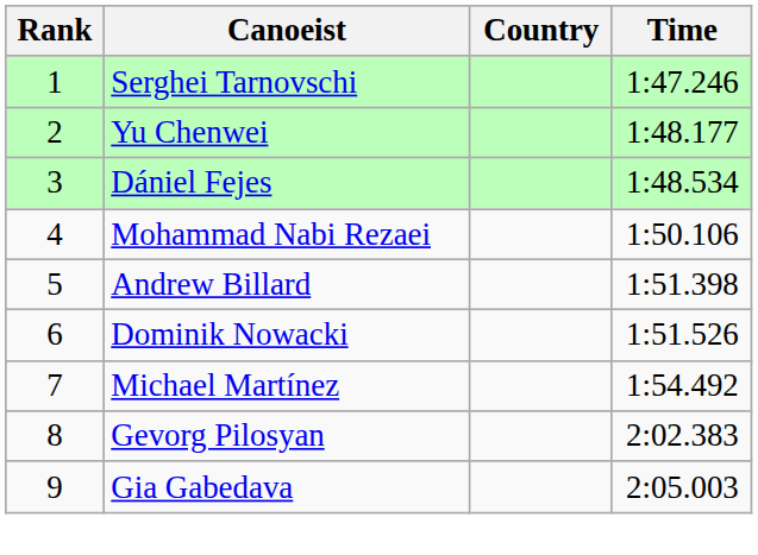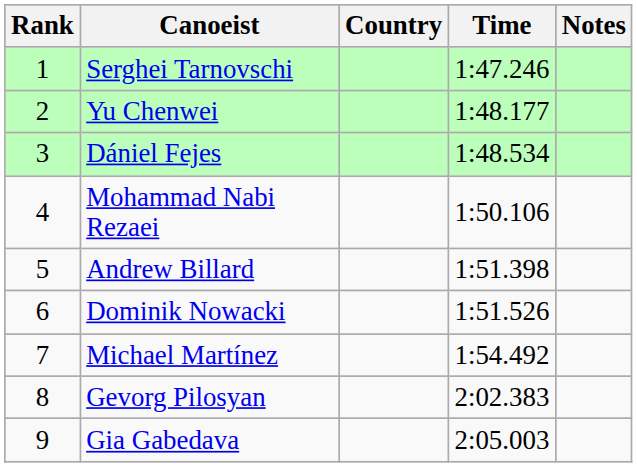+ column: Notes
